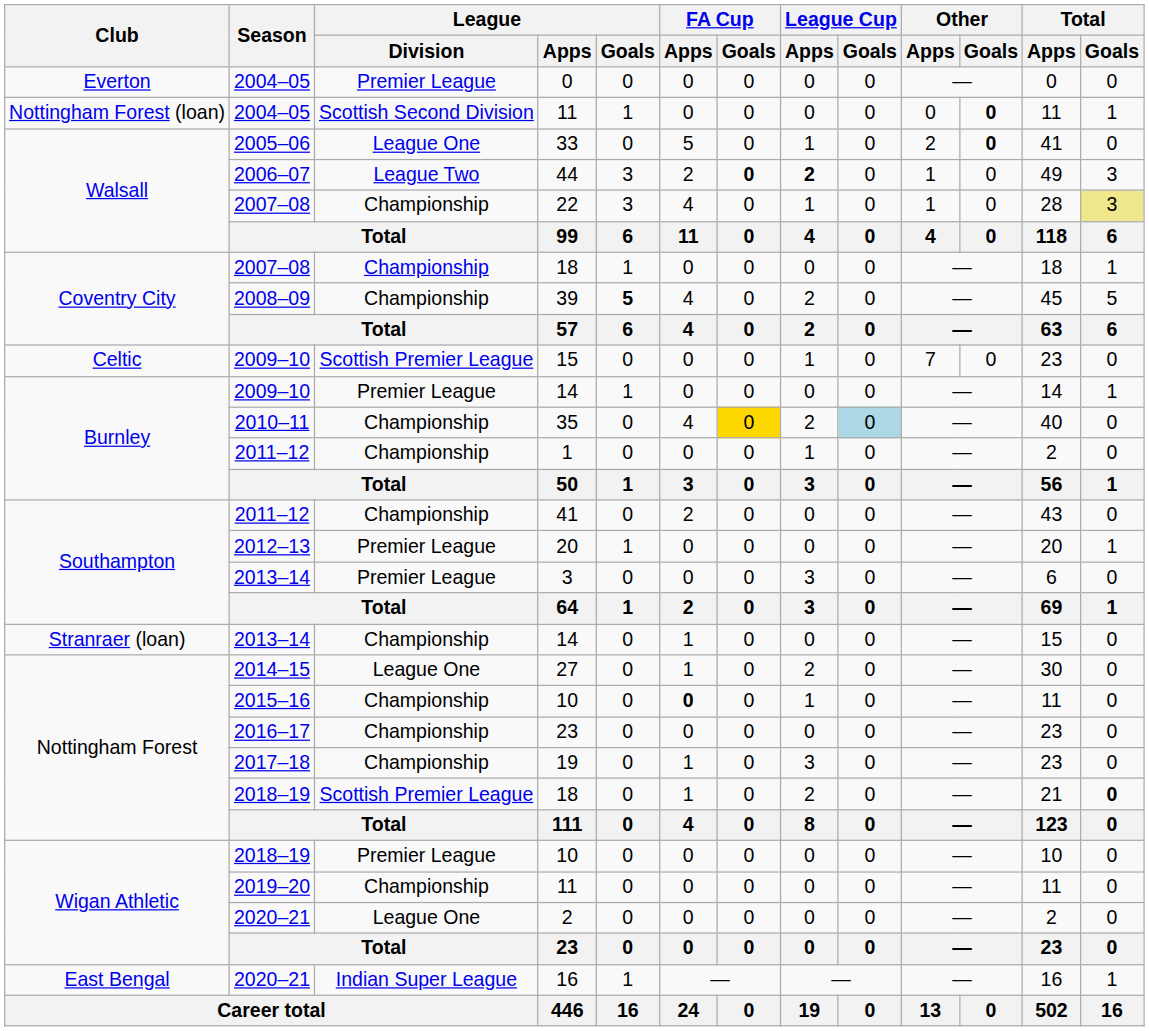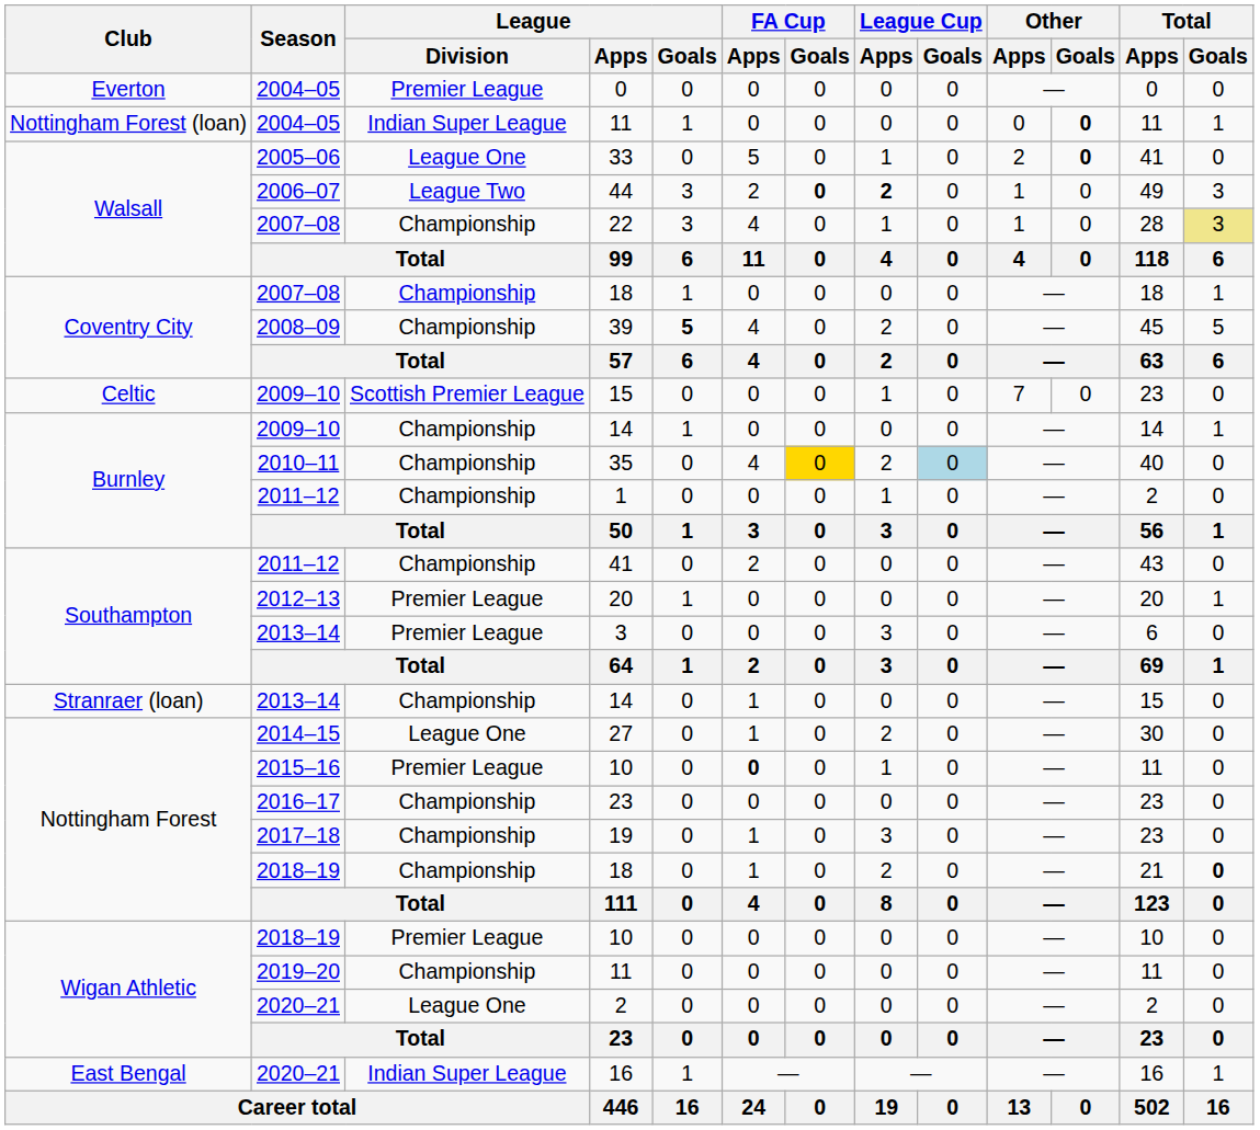2004–05 / 11 | League / Division: Scottish Second Division -> Indian Super League
2009–10 / 14 | League / Division: Premier League -> Championship
2015–16 / 10 | League / Division: Championship -> Premier League
2018–19 / 18 | League / Division: Scottish Premier League -> Championship
